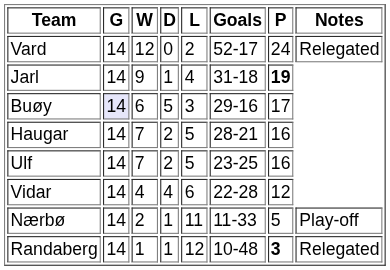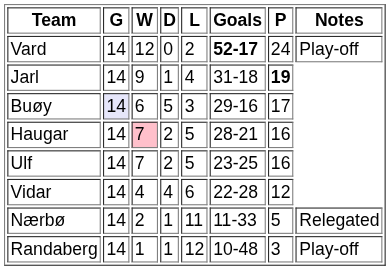Vard | Goals: normal -> bold
Vard | Notes: Relegated -> Play-off
Haugar | W: no background -> pink background
Nærbø | Notes: Play-off -> Relegated
Randaberg | P: bold -> normal
Randaberg | Notes: Relegated -> Play-off
